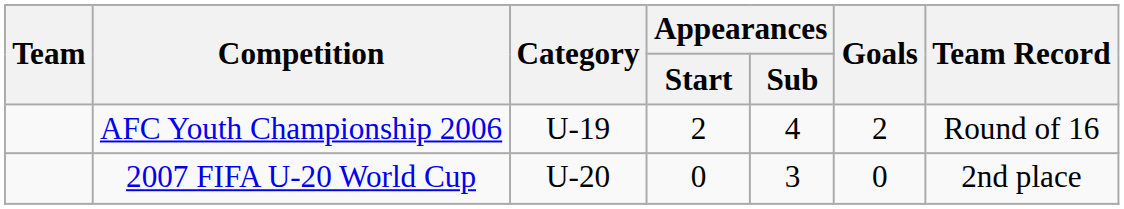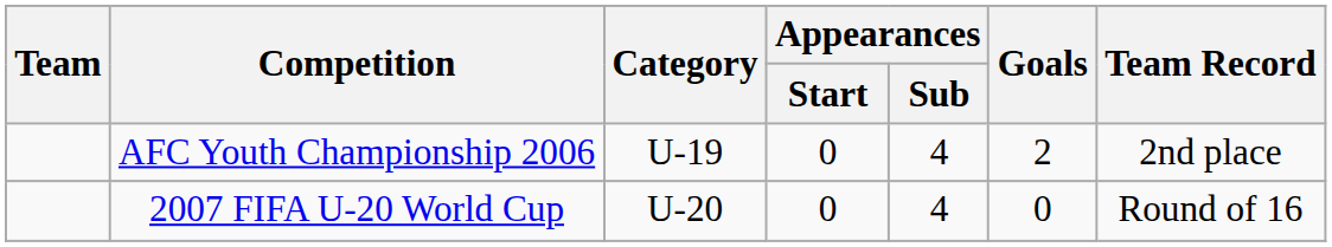AFC Youth Championship 2006 | Appearances / Start: 2 -> 0
AFC Youth Championship 2006 | Team Record: Round of 16 -> 2nd place
2007 FIFA U-20 World Cup | Appearances / Sub: 3 -> 4
2007 FIFA U-20 World Cup | Team Record: 2nd place -> Round of 16
